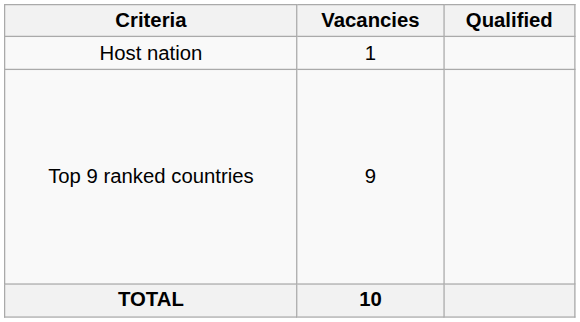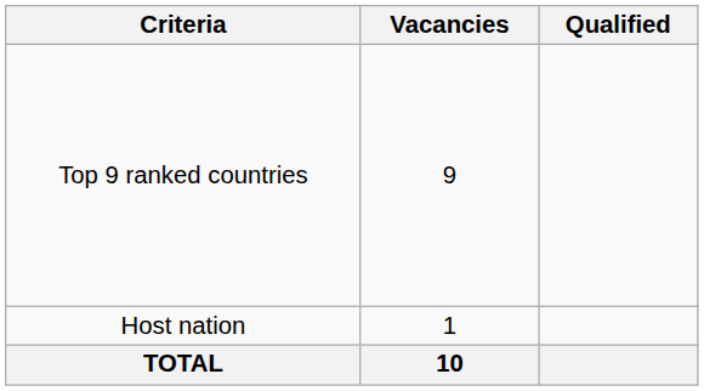rows swapped: Host nation <-> Top 9 ranked countries
